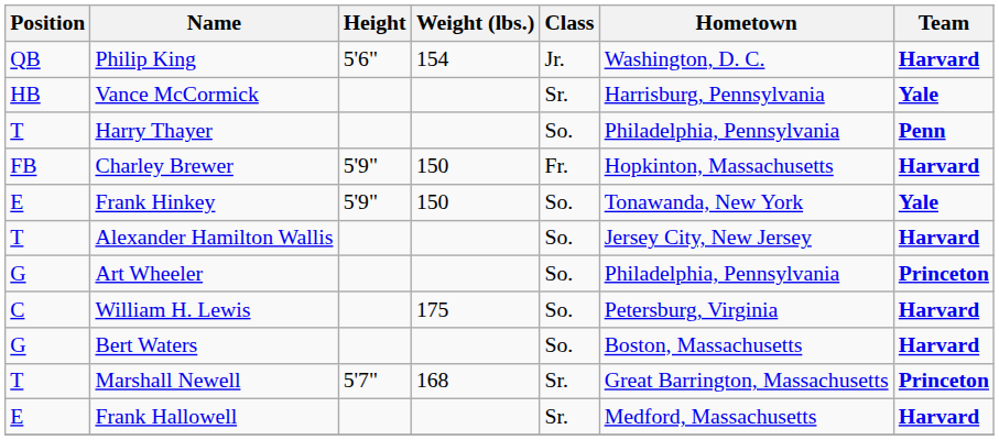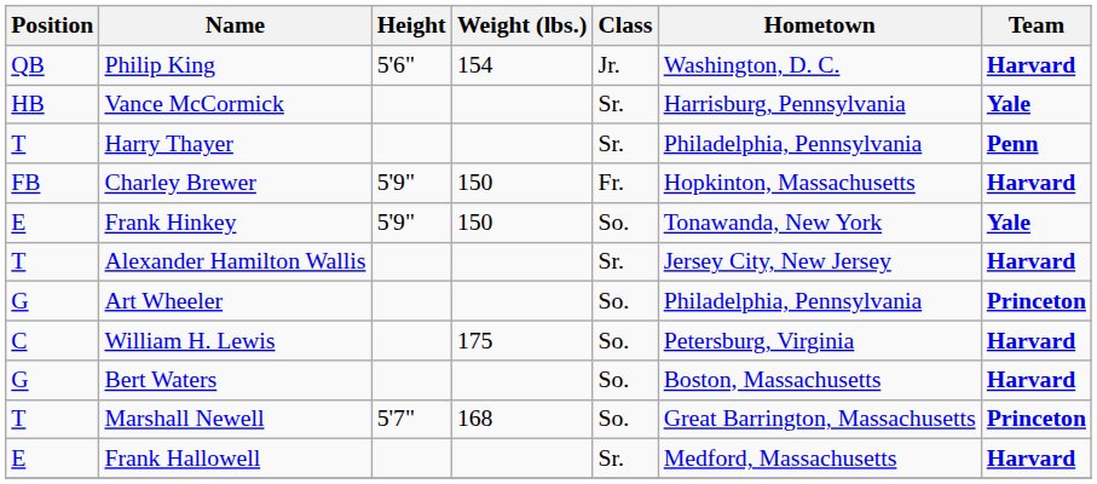Harry Thayer | Class: So. -> Sr.
Alexander Hamilton Wallis | Class: So. -> Sr.
Marshall Newell | Class: Sr. -> So.
